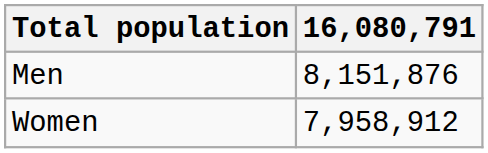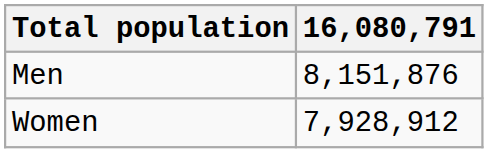Women | 16,080,791: 7,958,912 -> 7,928,912
